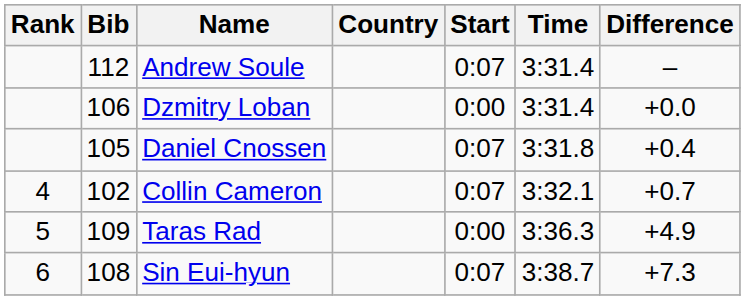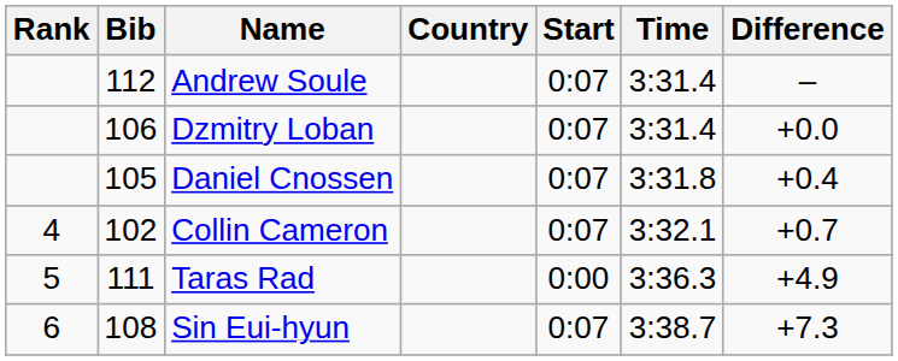Dzmitry Loban | Start: 0:00 -> 0:07
Taras Rad | Bib: 109 -> 111
